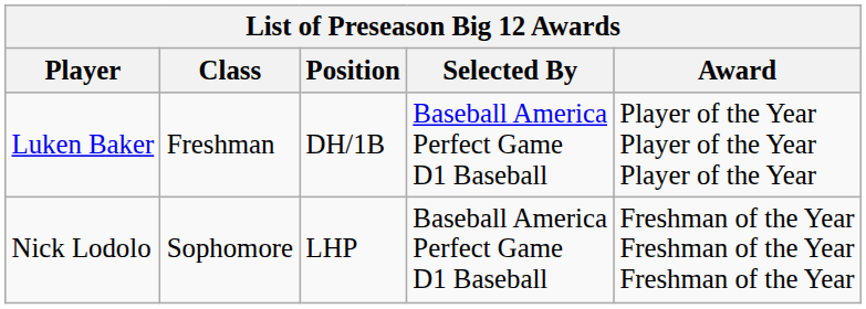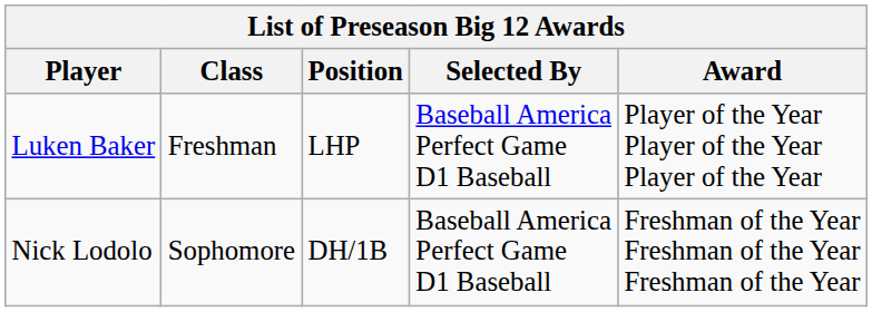Luken Baker | Position: DH/1B -> LHP
Nick Lodolo | Position: LHP -> DH/1B
